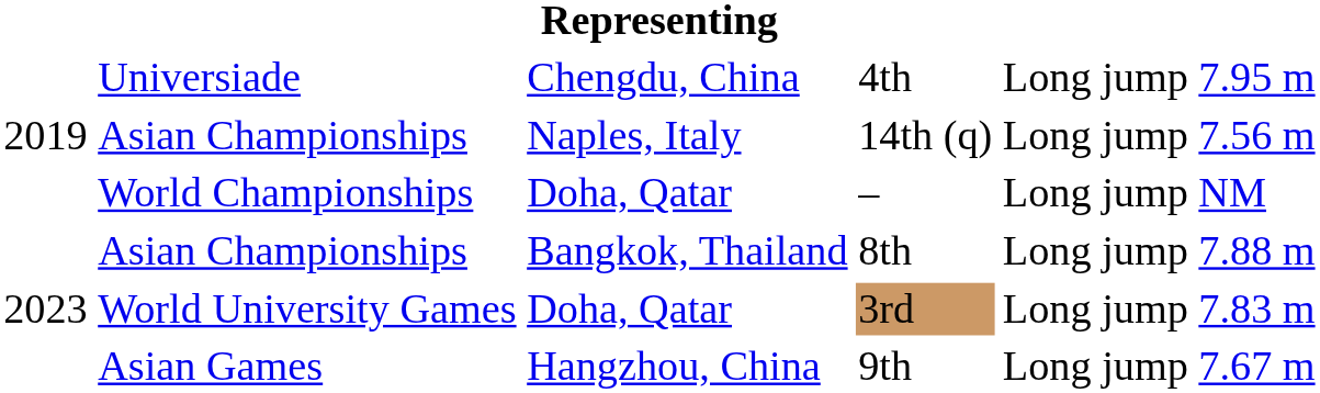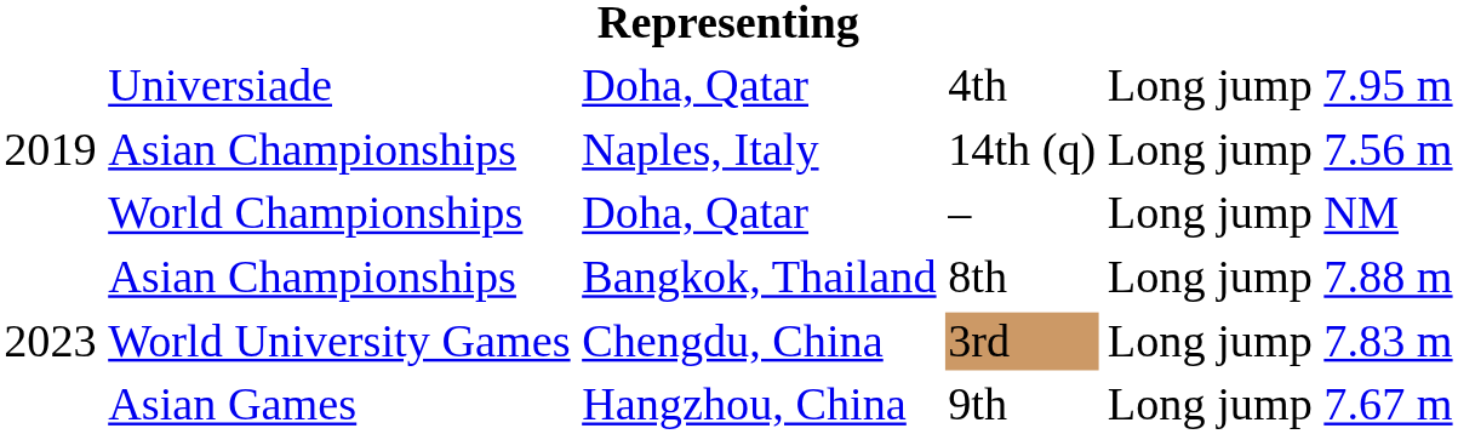4th | column 3: Chengdu, China -> Doha, Qatar
3rd | column 3: Doha, Qatar -> Chengdu, China
